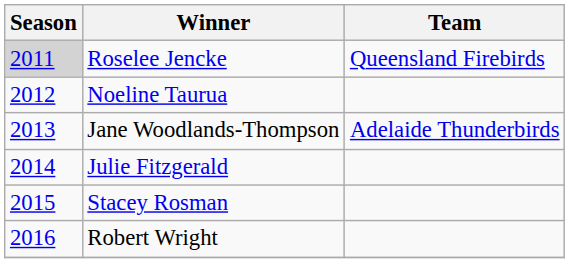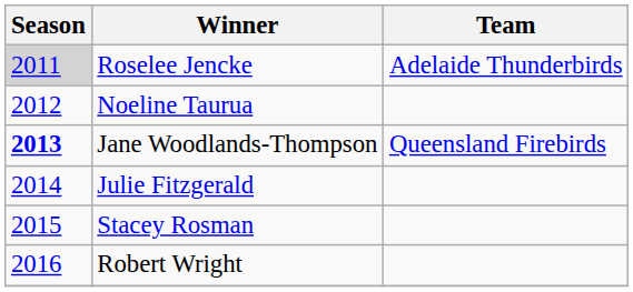Roselee Jencke | Team: Queensland Firebirds -> Adelaide Thunderbirds
Jane Woodlands-Thompson | Season: normal -> bold
Jane Woodlands-Thompson | Team: Adelaide Thunderbirds -> Queensland Firebirds
